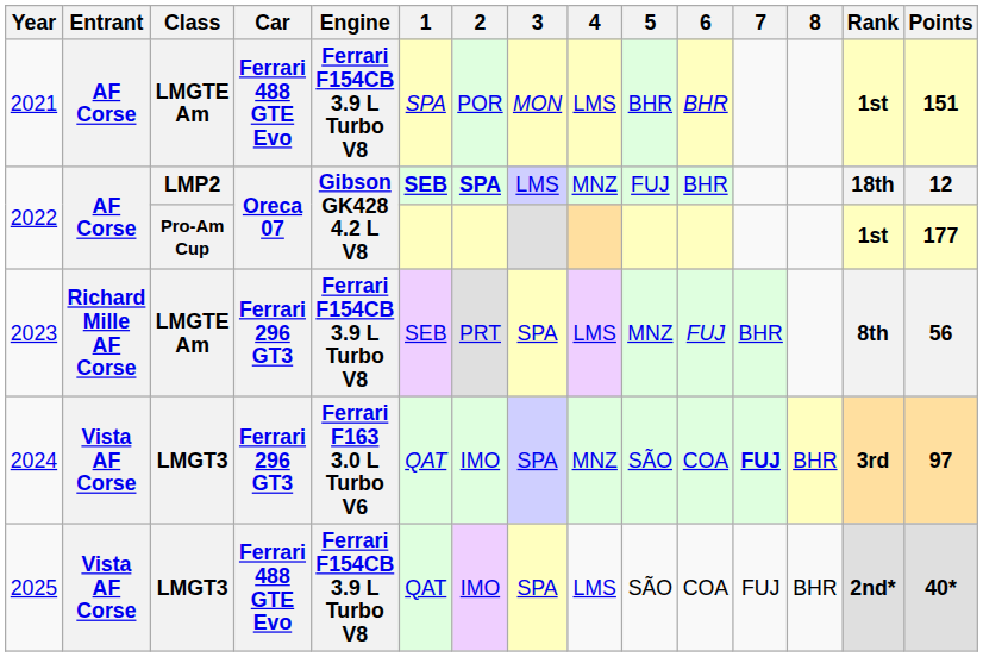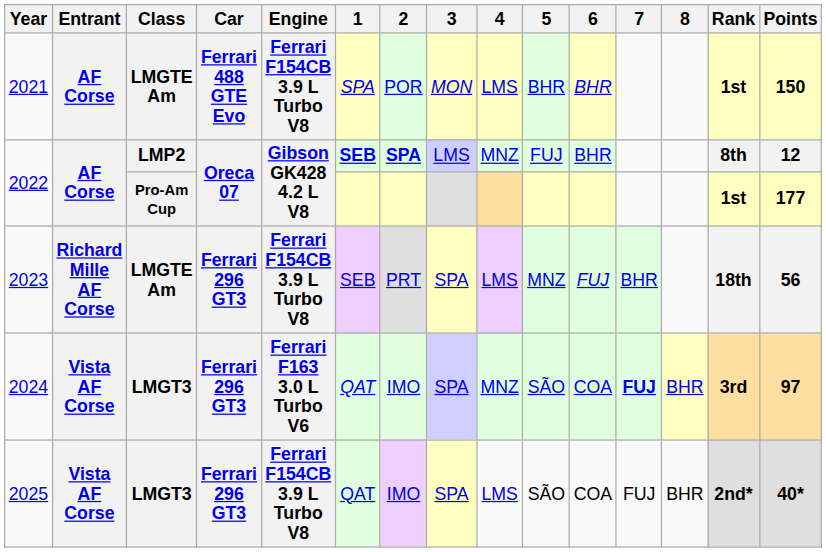2021 | Points: 151 -> 150
2022 / LMP2 | Rank: 18th -> 8th
2023 | Rank: 8th -> 18th
2025 | Car: Ferrari 488 GTE Evo -> Ferrari 296 GT3
